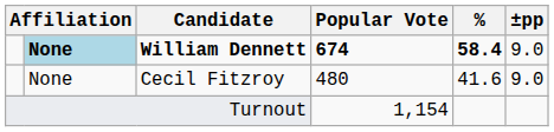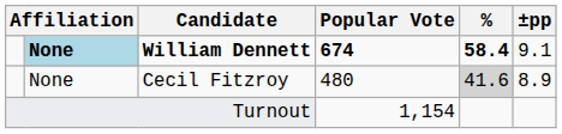William Dennett | ±pp: 9.0 -> 9.1
Cecil Fitzroy | %: no background -> lightgrey background
Cecil Fitzroy | ±pp: 9.0 -> 8.9
